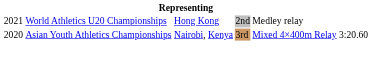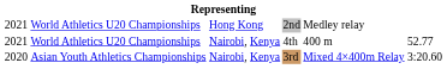+ row: 2021 | World Athletics U20 Championships | Nairobi, Kenya | 4th | 400 m | 52.77
